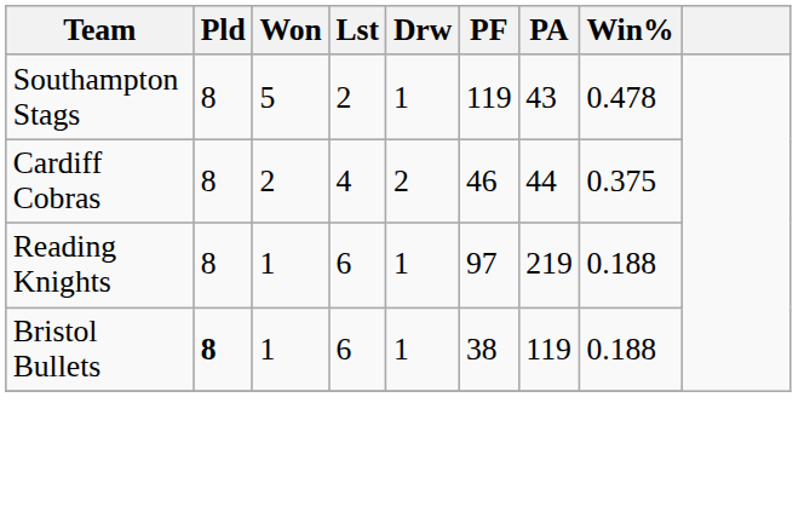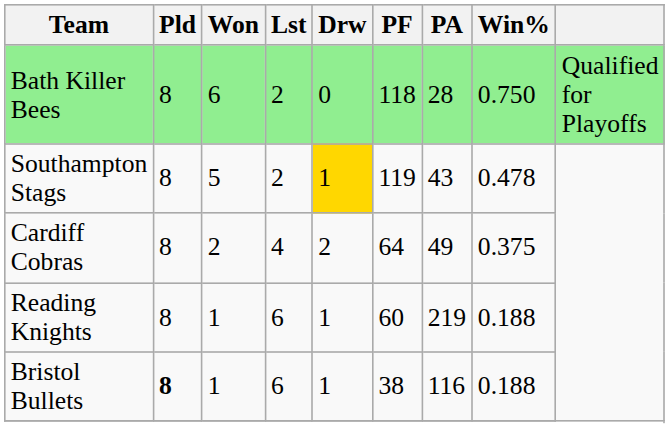+ row: Bath Killer Bees | 8 | 6 | 2 | 0 | 118 | 28 | 0.750 | Qualified for Playoffs
Southampton Stags | Drw: no background -> gold background
Cardiff Cobras | PF: 46 -> 64
Cardiff Cobras | PA: 44 -> 49
Reading Knights | PF: 97 -> 60
Bristol Bullets | PA: 119 -> 116
